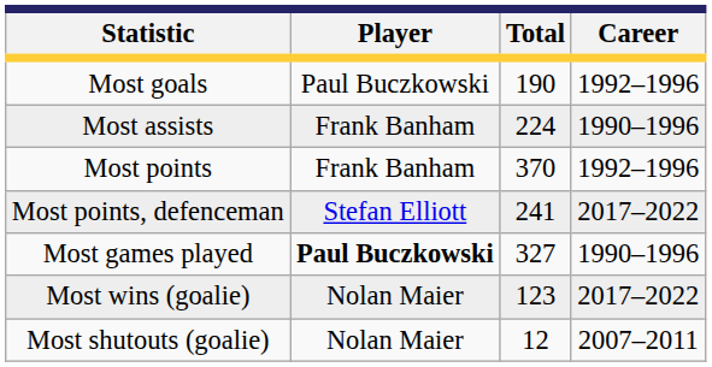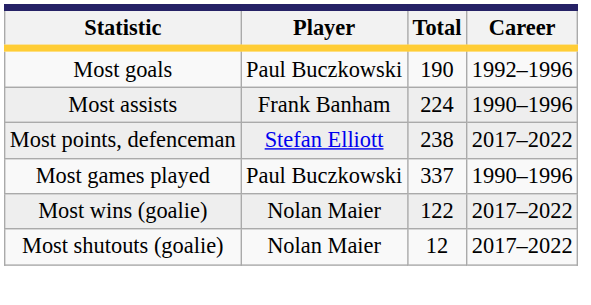- row: Most points | Frank Banham | 370 | 1992–1996
Most points, defenceman | Total: 241 -> 238
Most games played | Player: bold -> normal
Most games played | Total: 327 -> 337
Most wins (goalie) | Total: 123 -> 122
Most shutouts (goalie) | Career: 2007–2011 -> 2017–2022
